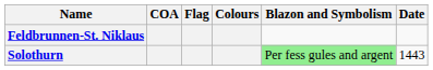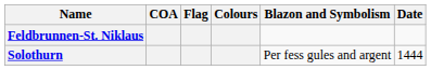Solothurn | Blazon and Symbolism: lightgreen background -> no background
Solothurn | Date: 1443 -> 1444
